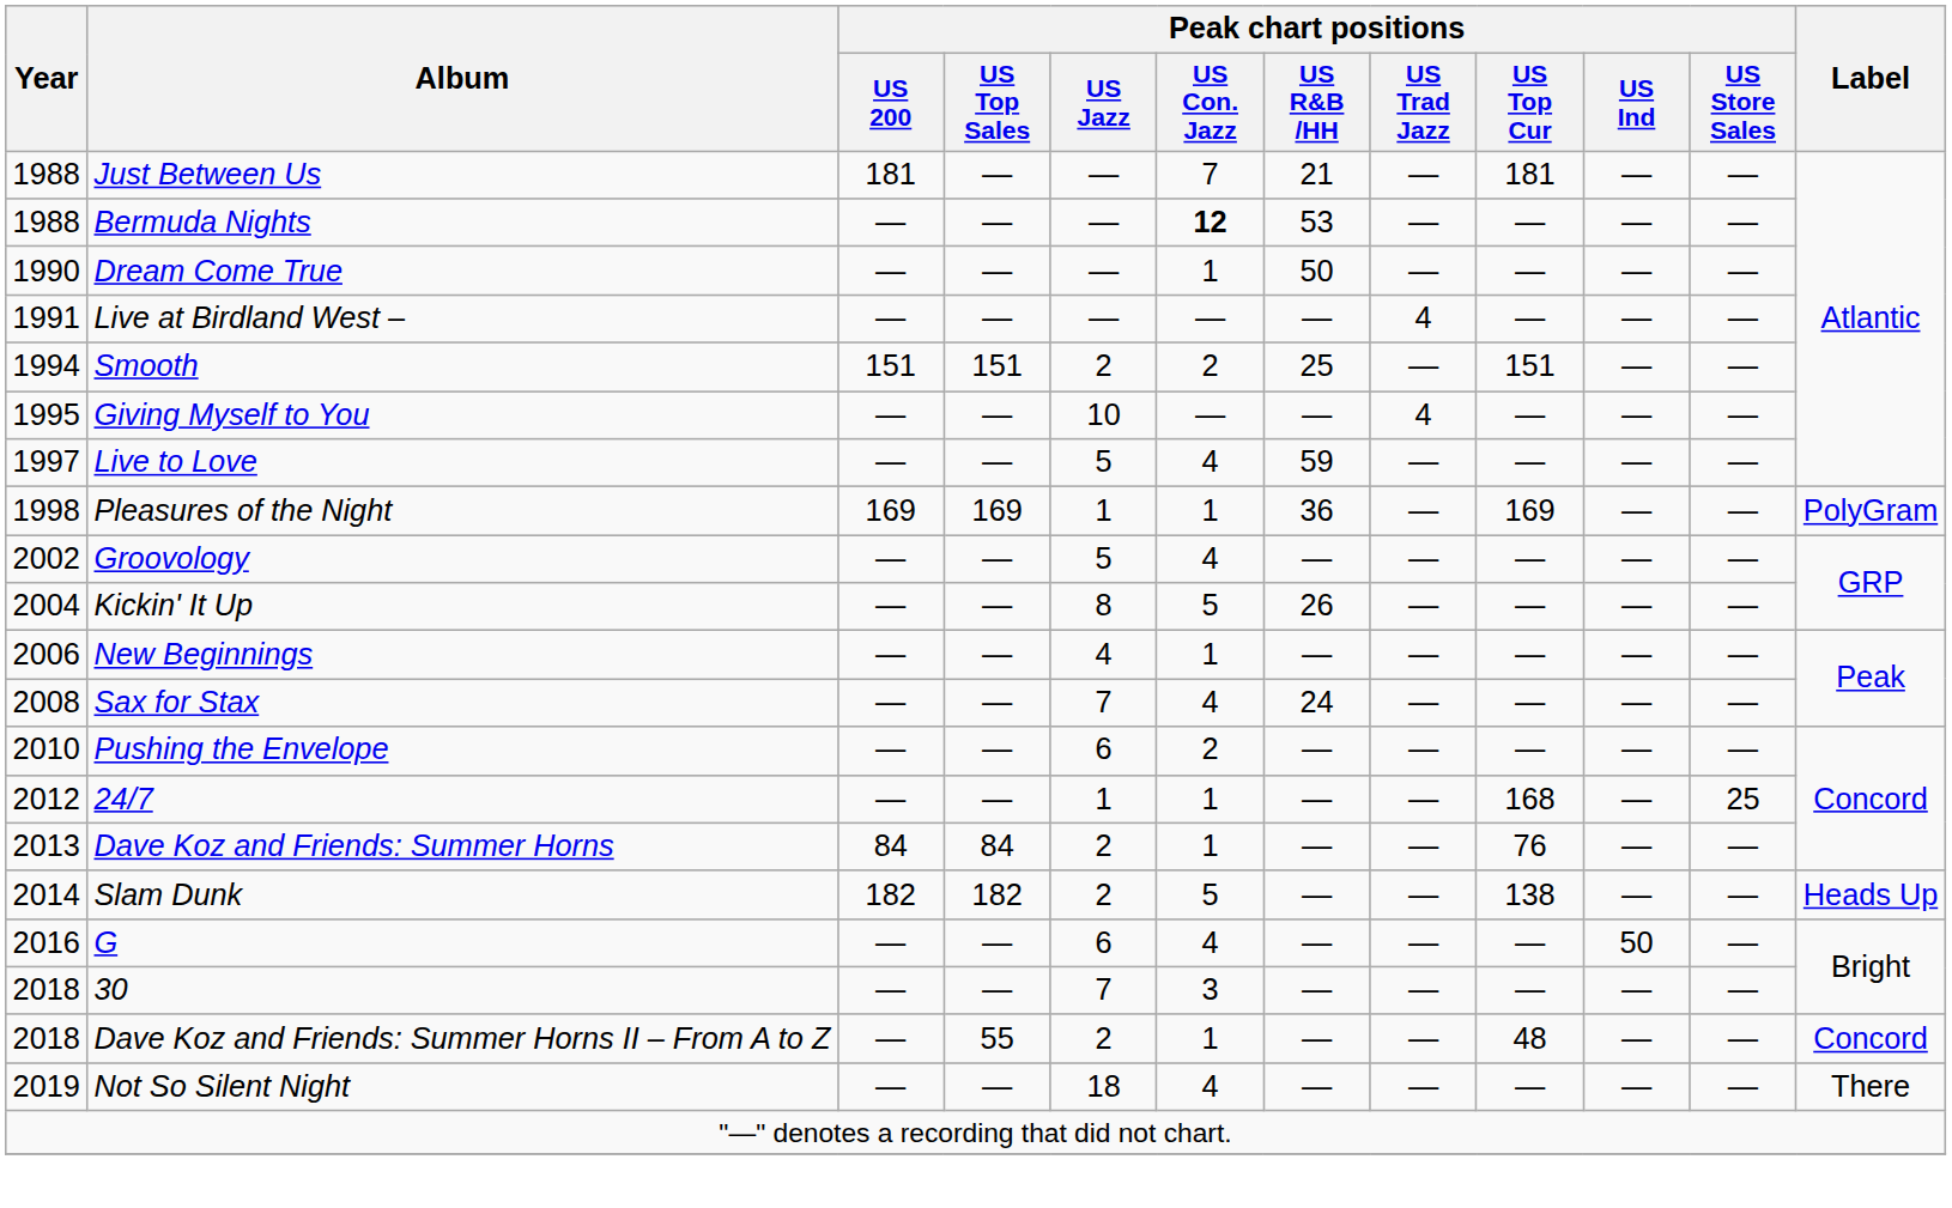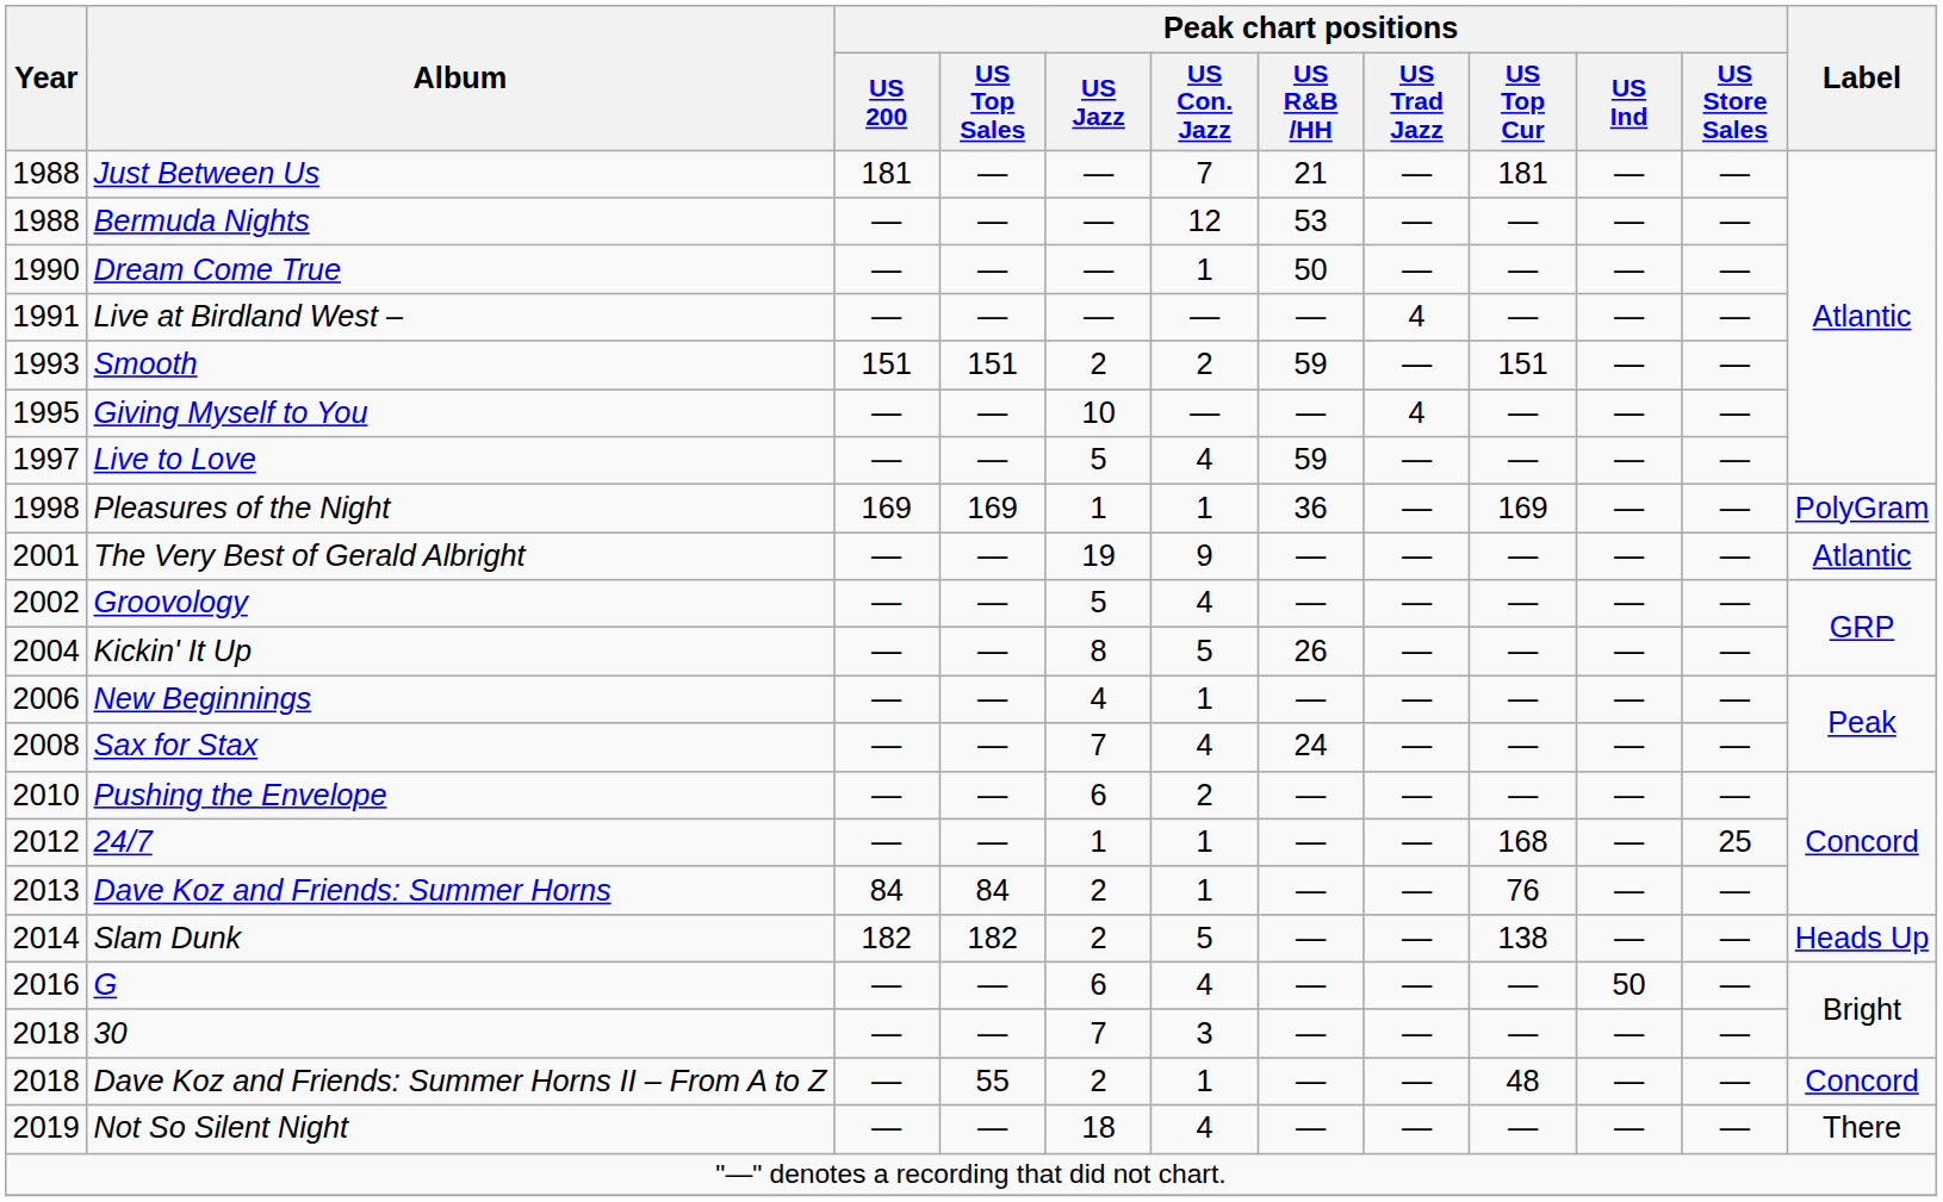Bermuda Nights | Peak chart positions / US Con. Jazz: bold -> normal
Smooth | Year: 1994 -> 1993
Smooth | Peak chart positions / US R&B /HH: 25 -> 59
+ row: 2001 | The Very Best of Gerald Albright | — | — | 19 | 9 | — | — | — | — | — | Atlantic
